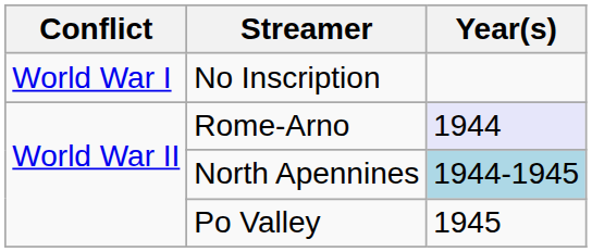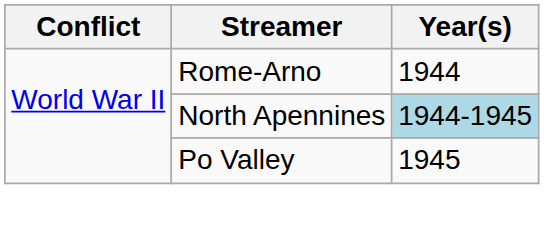- row: World War I | No Inscription
Rome-Arno | Year(s): lavender background -> no background
